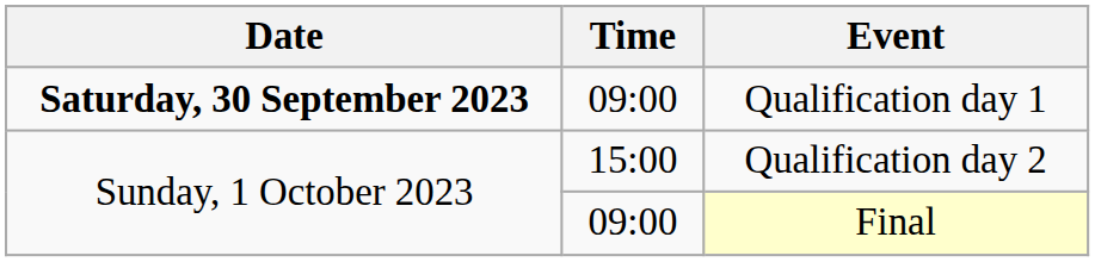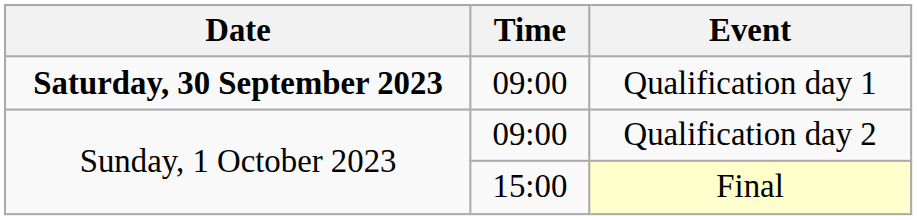Qualification day 2 | Time: 15:00 -> 09:00
Final | Time: 09:00 -> 15:00
